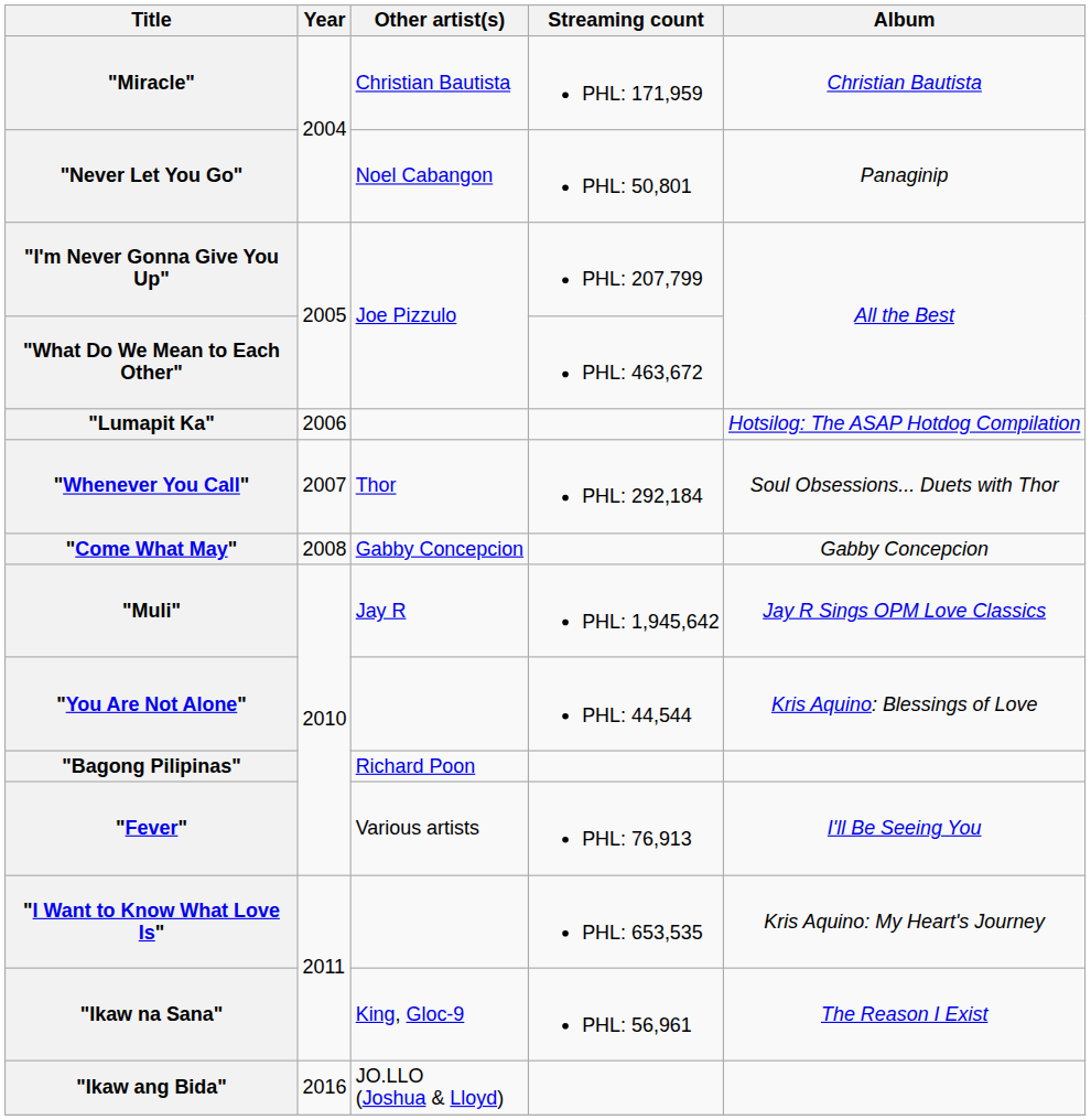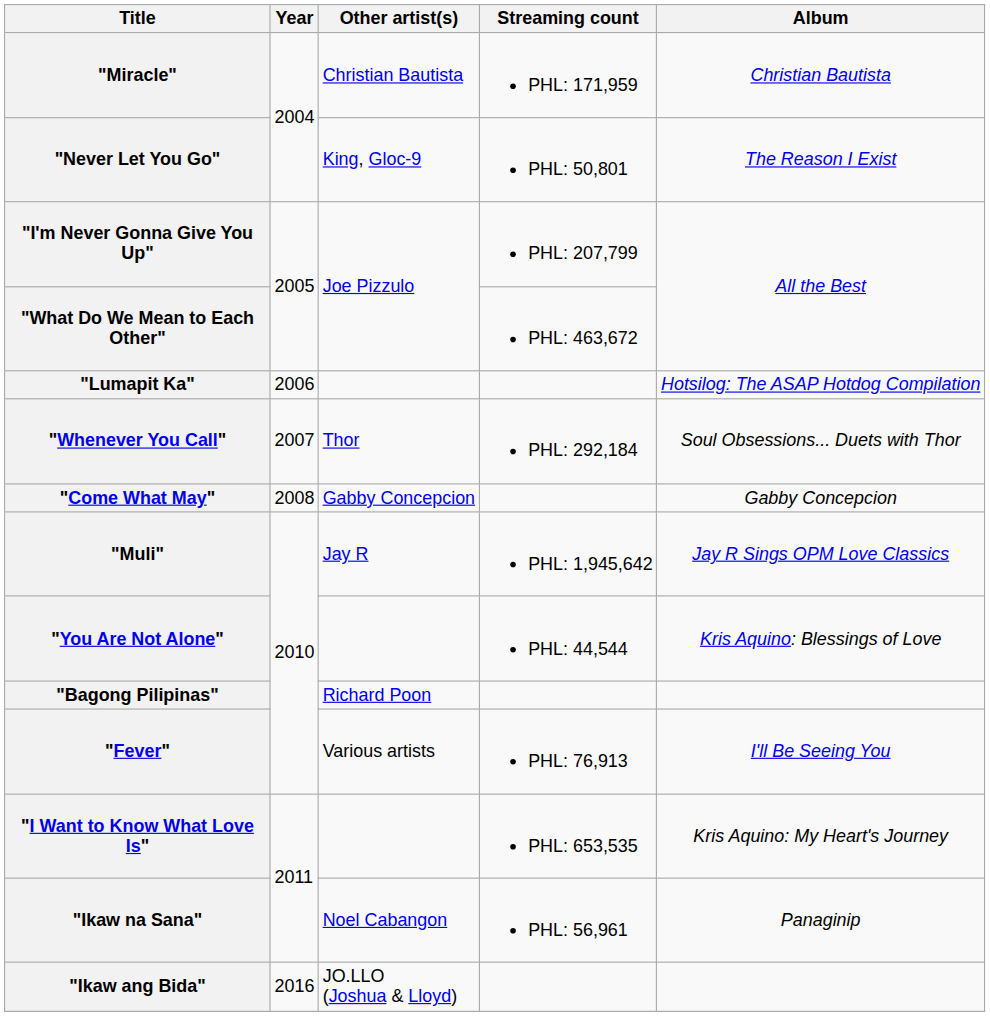"Never Let You Go" | Other artist(s): Noel Cabangon -> King, Gloc-9
"Never Let You Go" | Album: Panaginip -> The Reason I Exist
"Ikaw na Sana" | Other artist(s): King, Gloc-9 -> Noel Cabangon
"Ikaw na Sana" | Album: The Reason I Exist -> Panaginip
